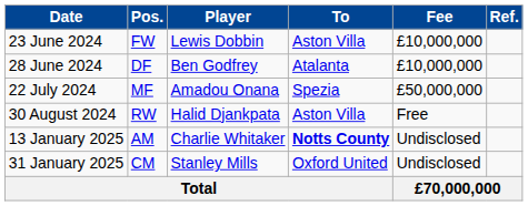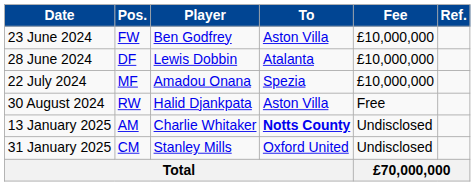23 June 2024 | Player: Lewis Dobbin -> Ben Godfrey
28 June 2024 | Player: Ben Godfrey -> Lewis Dobbin
22 July 2024 | Fee: £50,000,000 -> £10,000,000
